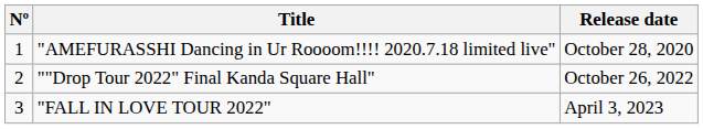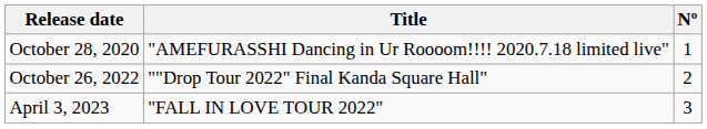columns swapped: Nº <-> Release date
